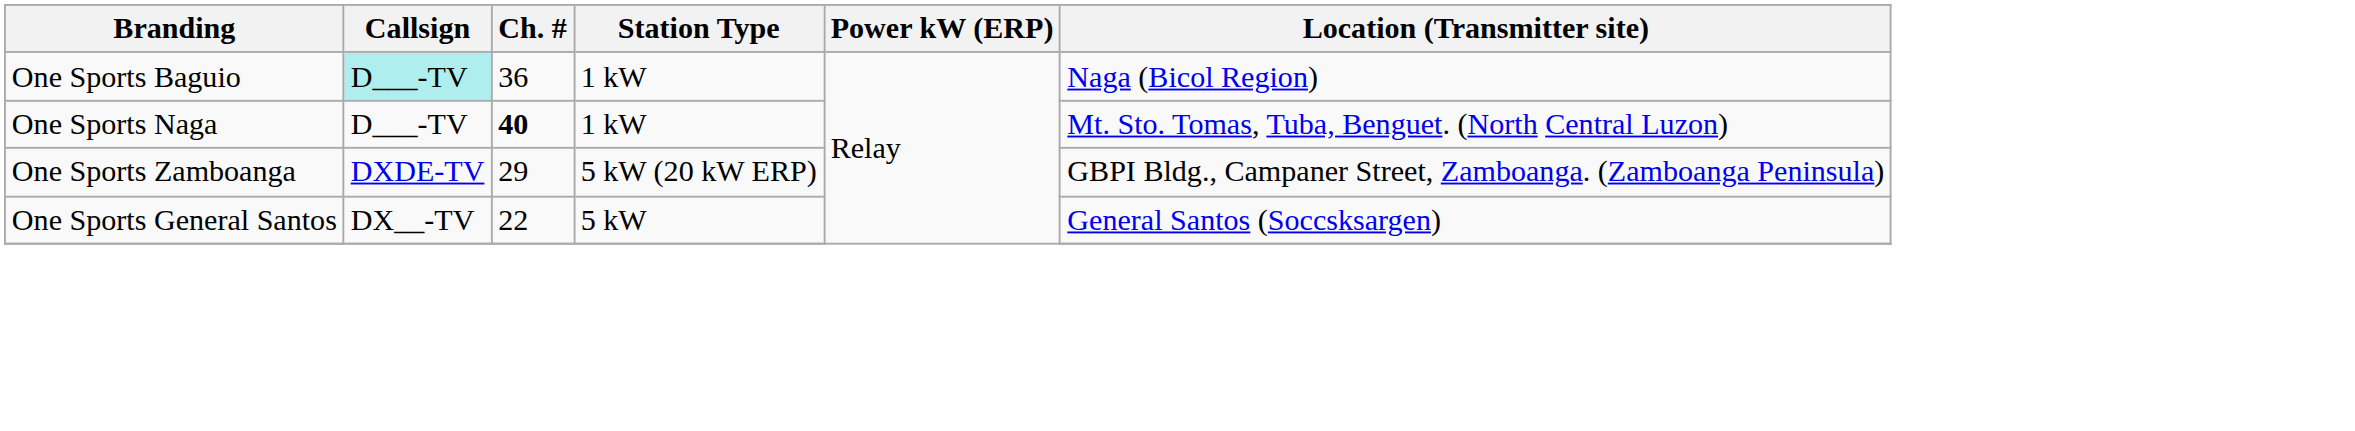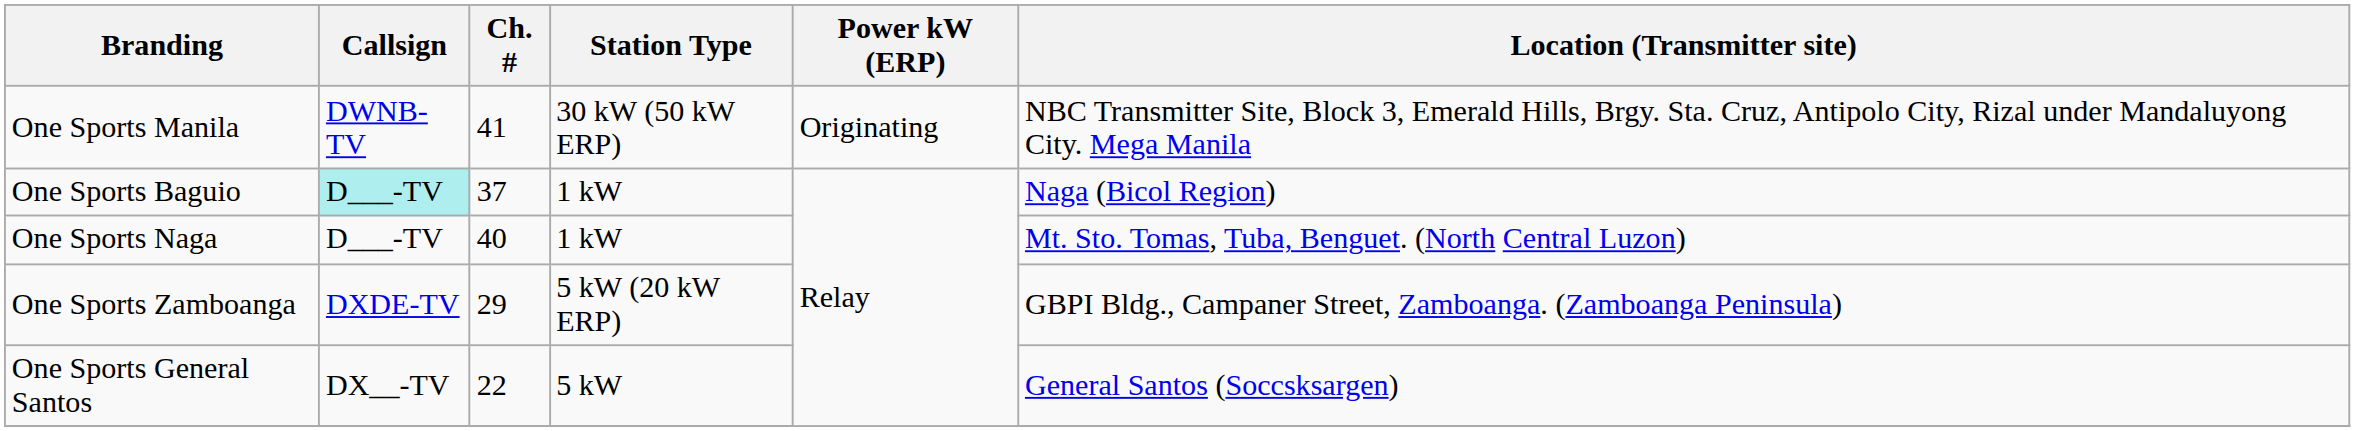+ row: One Sports Manila | DWNB-TV | 41 | 30 kW (50 kW ERP) | Originating | NBC Transmitter Site, Block 3, Emerald Hills, Brgy. Sta. Cruz, Antipolo City, Rizal under Mandaluyong City. Mega Manila
One Sports Baguio | Ch. #: 36 -> 37
One Sports Naga | Ch. #: bold -> normal
